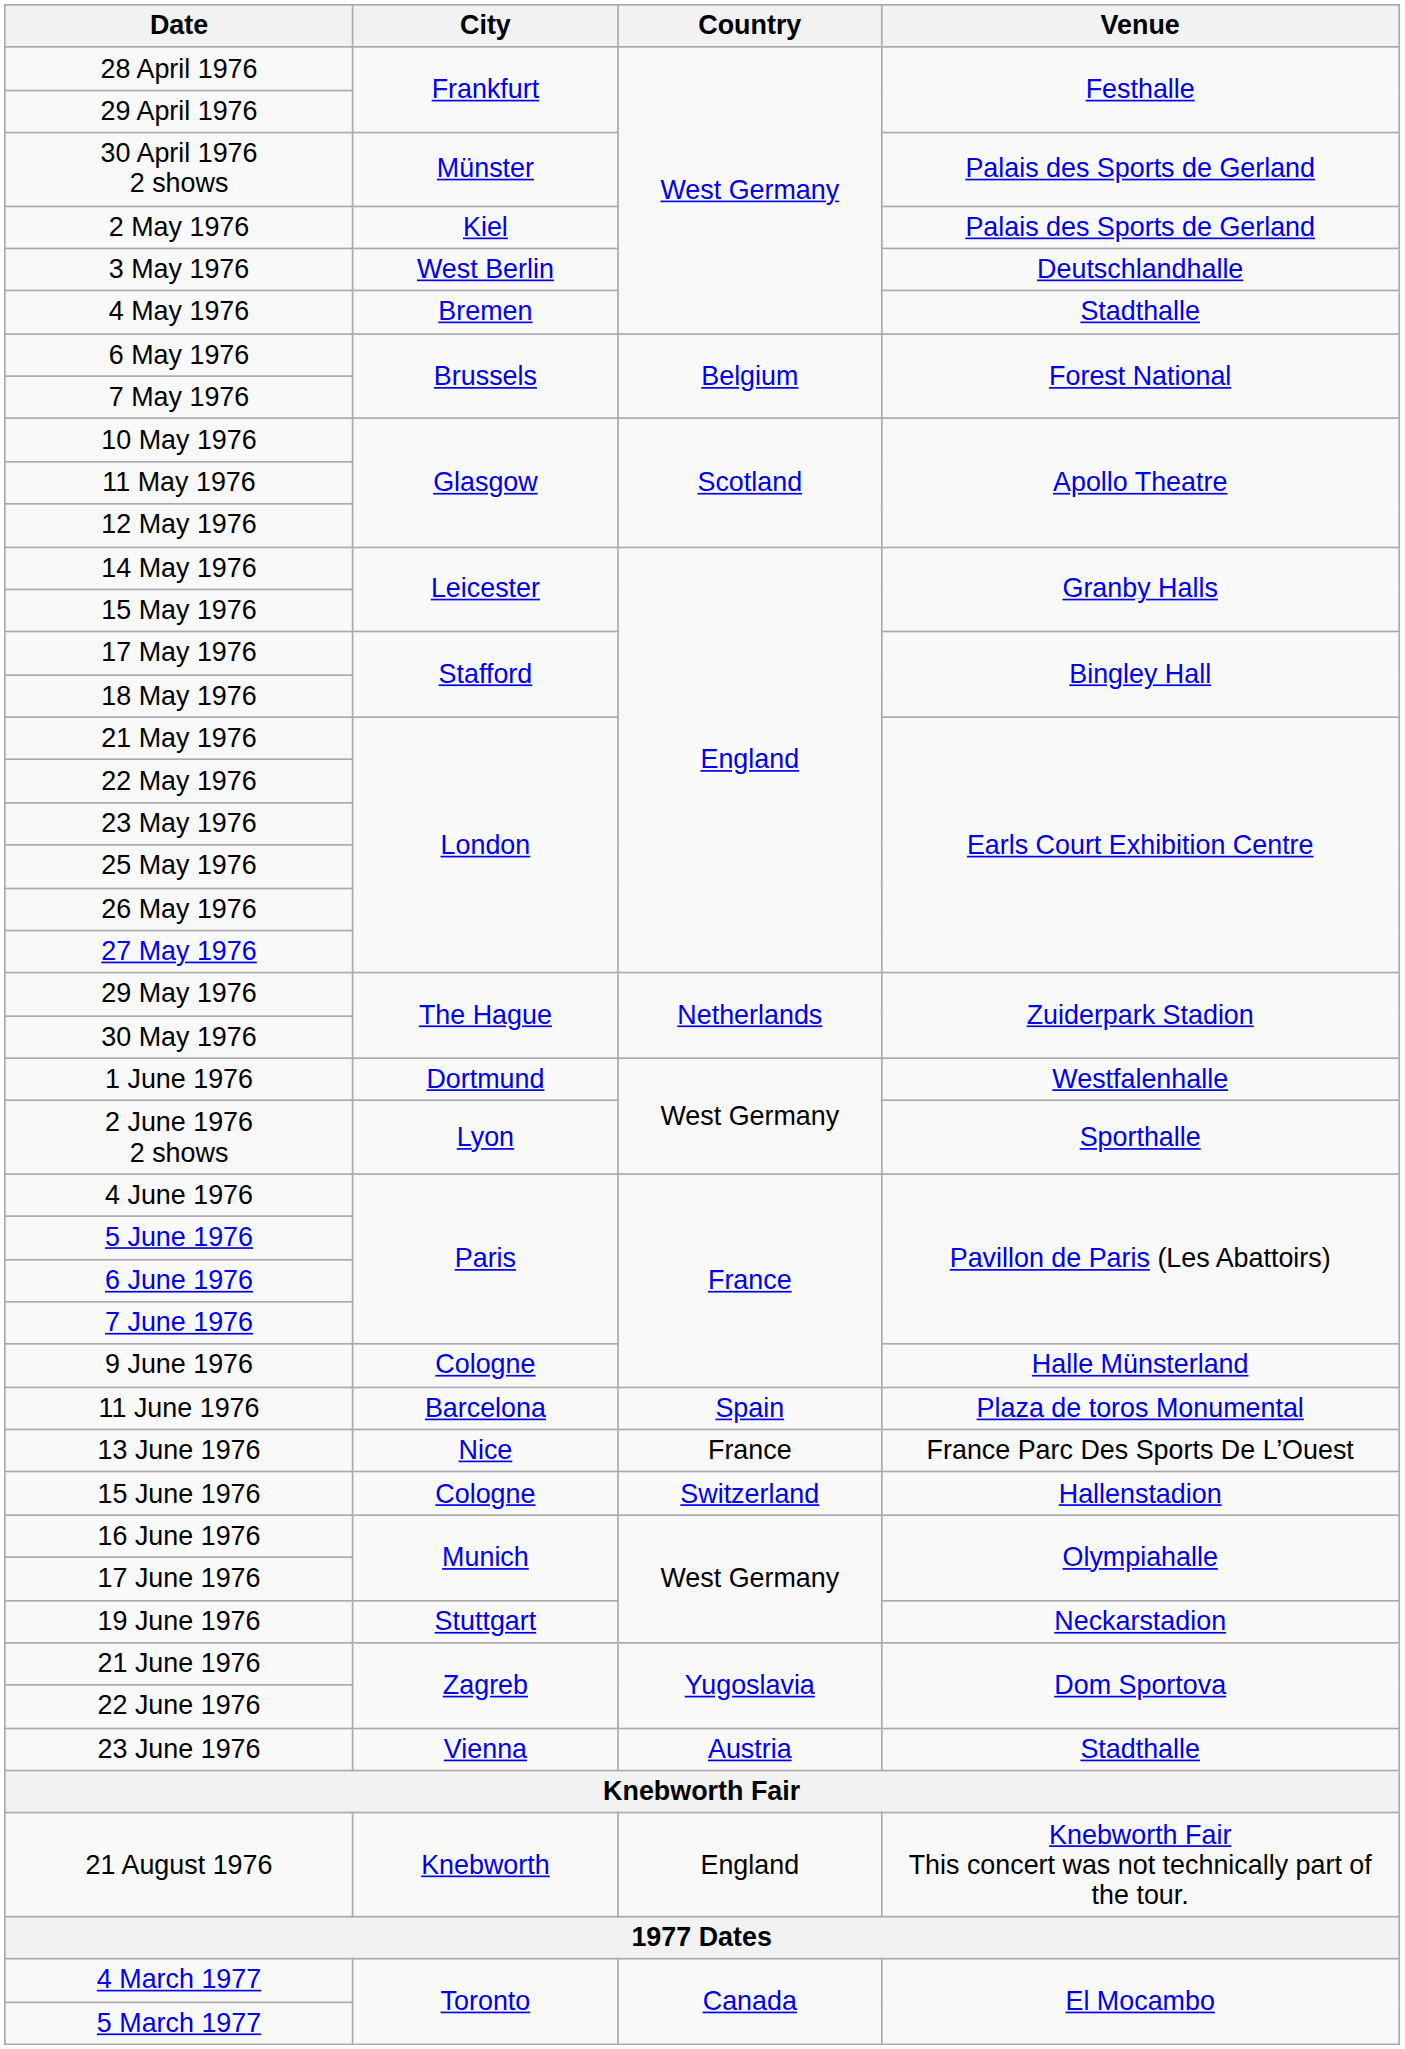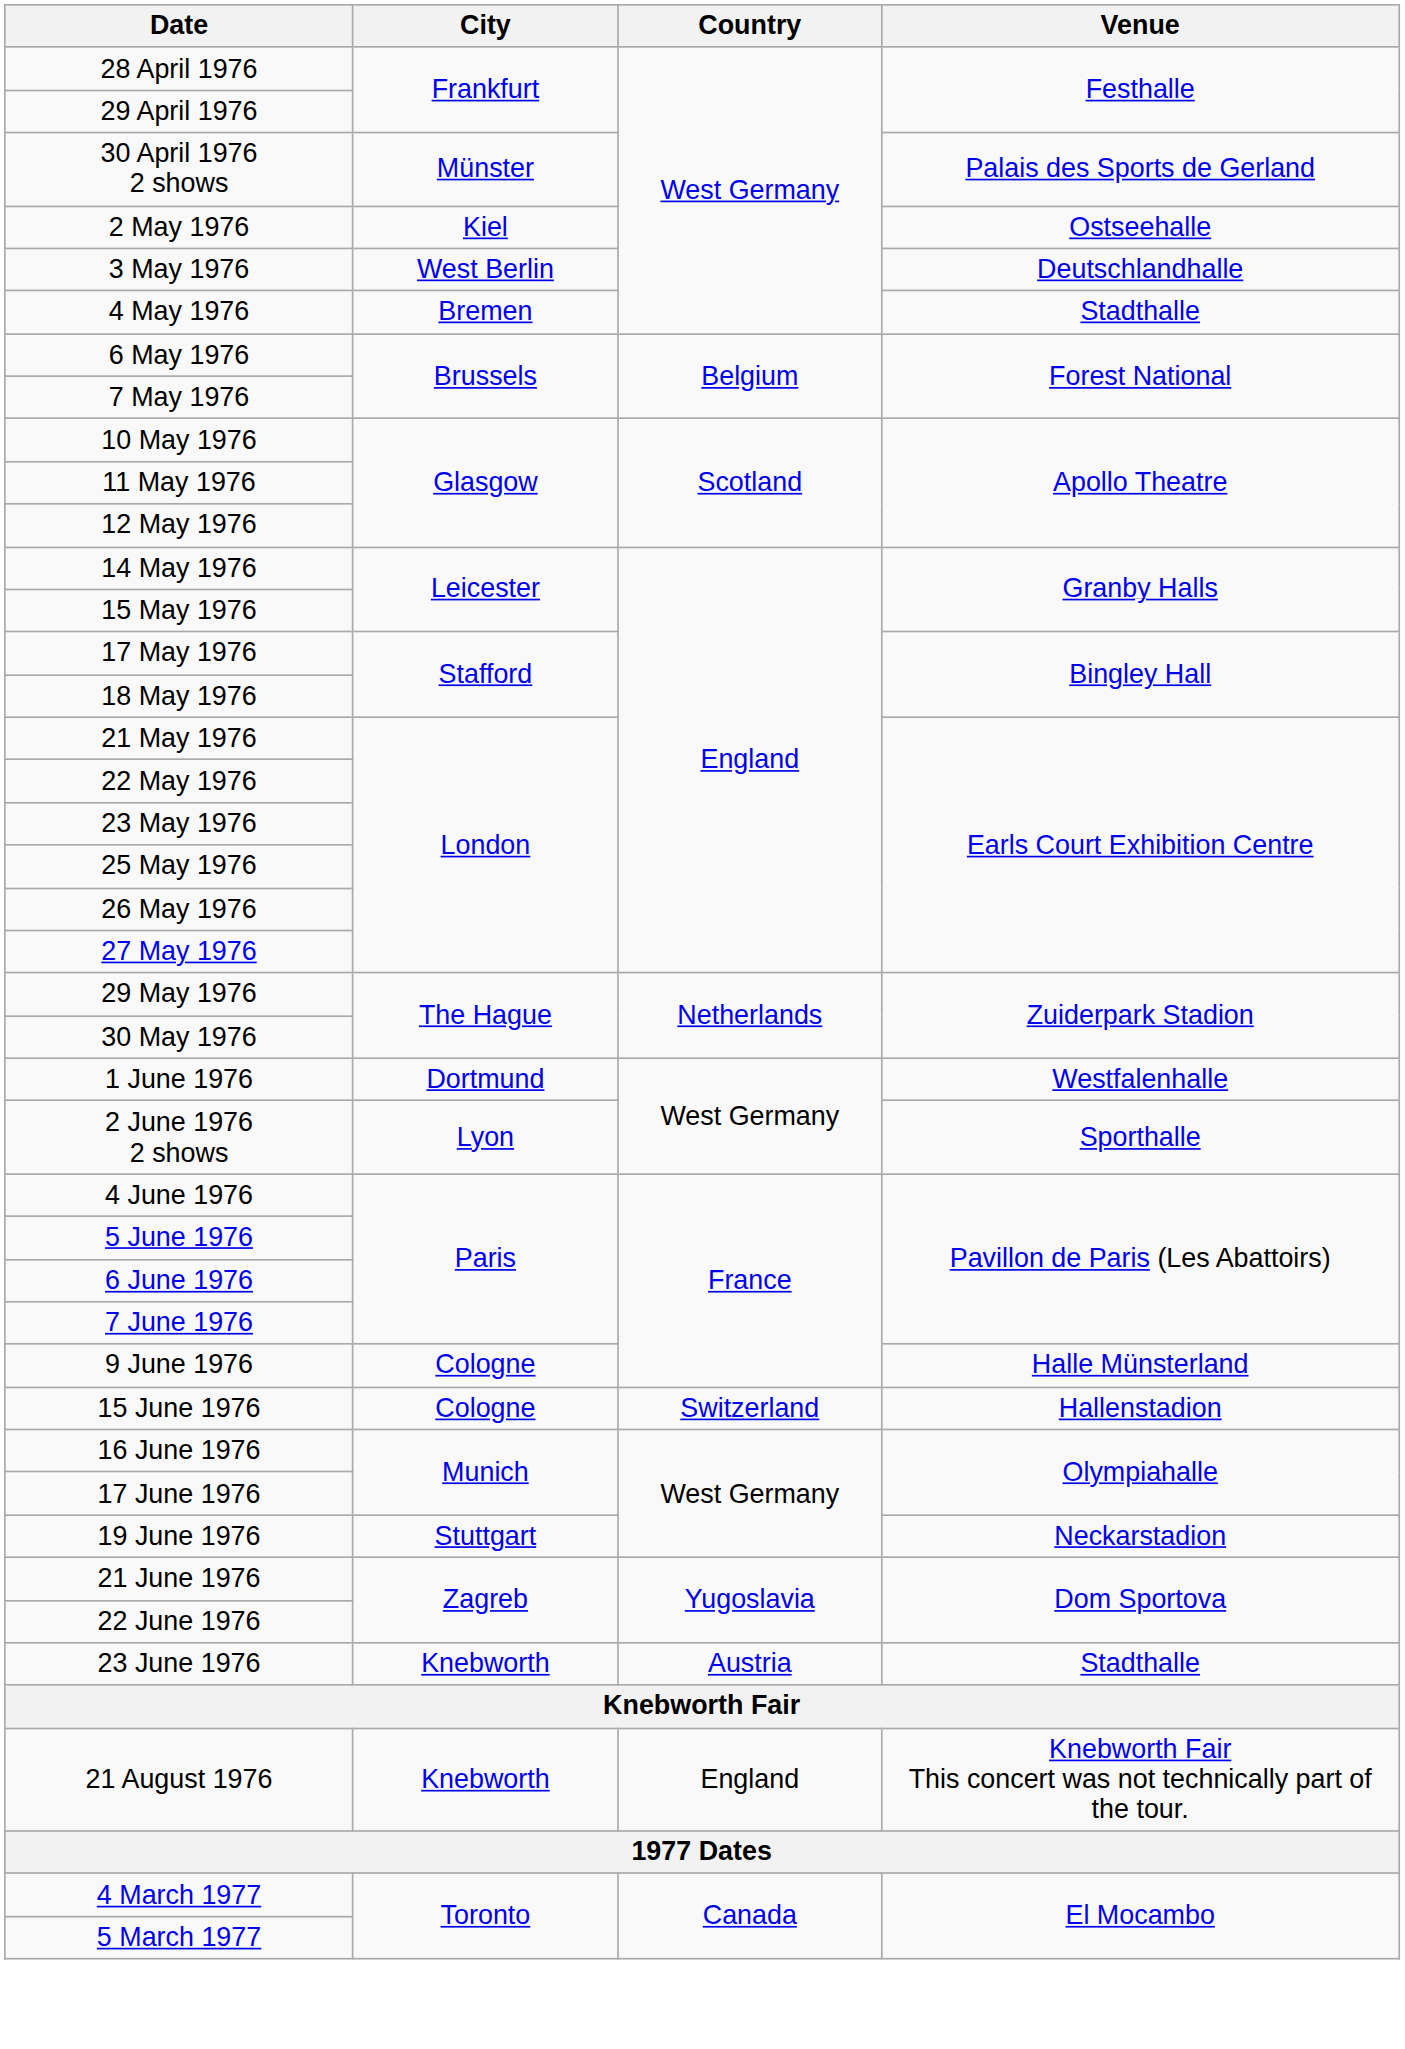2 May 1976 | Venue: Palais des Sports de Gerland -> Ostseehalle
- row: 11 June 1976 | Barcelona | Spain | Plaza de toros Monumental
- row: 13 June 1976 | Nice | France | France Parc Des Sports De L’Ouest
23 June 1976 | City: Vienna -> Knebworth
